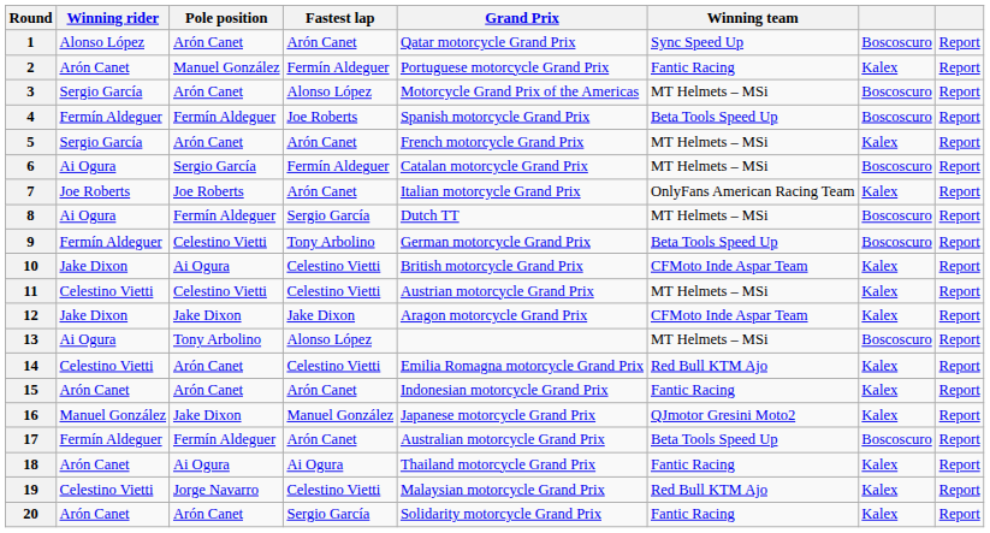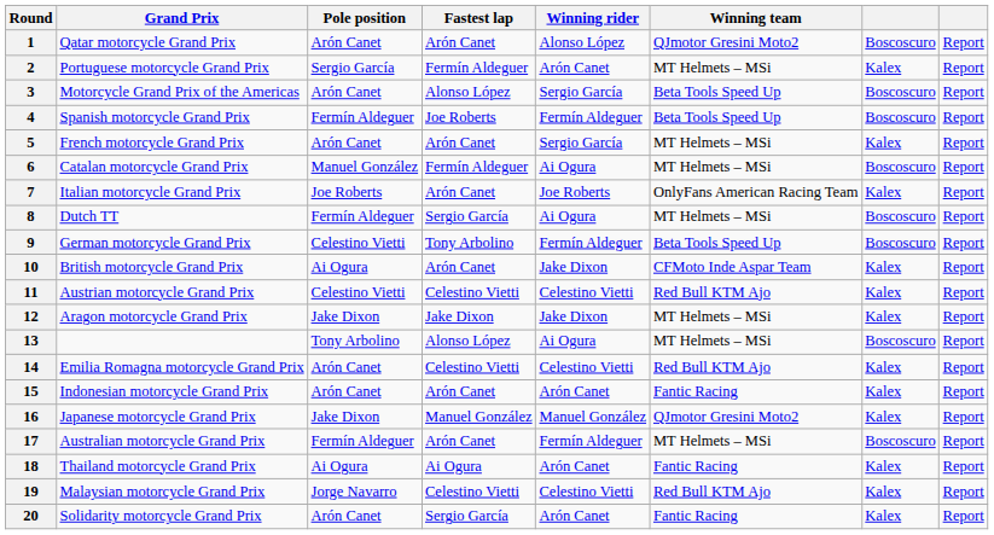columns swapped: Grand Prix <-> Winning rider
1 | Winning team: Sync Speed Up -> QJmotor Gresini Moto2
2 | Pole position: Manuel González -> Sergio García
2 | Winning team: Fantic Racing -> MT Helmets – MSi
3 | Winning team: MT Helmets – MSi -> Beta Tools Speed Up
6 | Pole position: Sergio García -> Manuel González
10 | Fastest lap: Celestino Vietti -> Arón Canet
11 | Winning team: MT Helmets – MSi -> Red Bull KTM Ajo
12 | Winning team: CFMoto Inde Aspar Team -> MT Helmets – MSi
17 | Winning team: Beta Tools Speed Up -> MT Helmets – MSi
